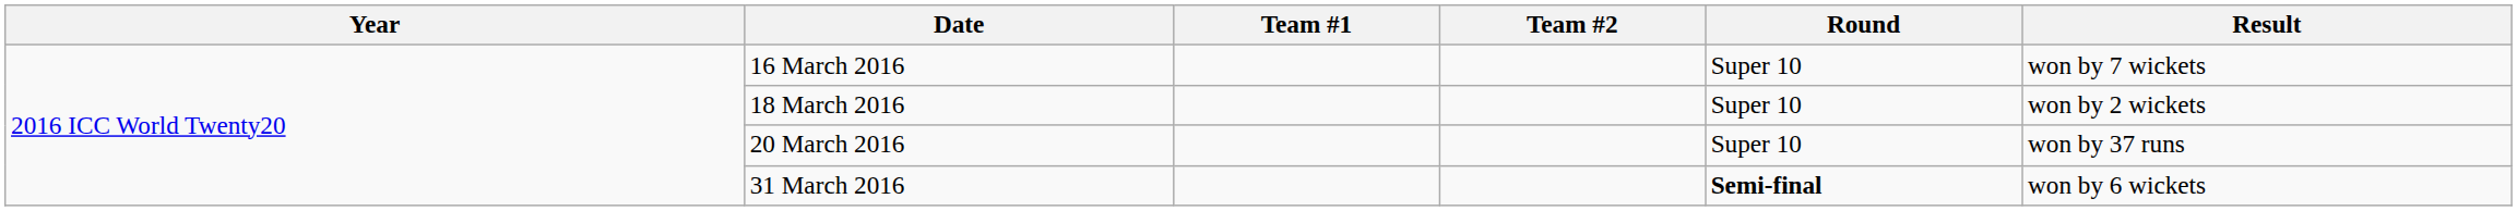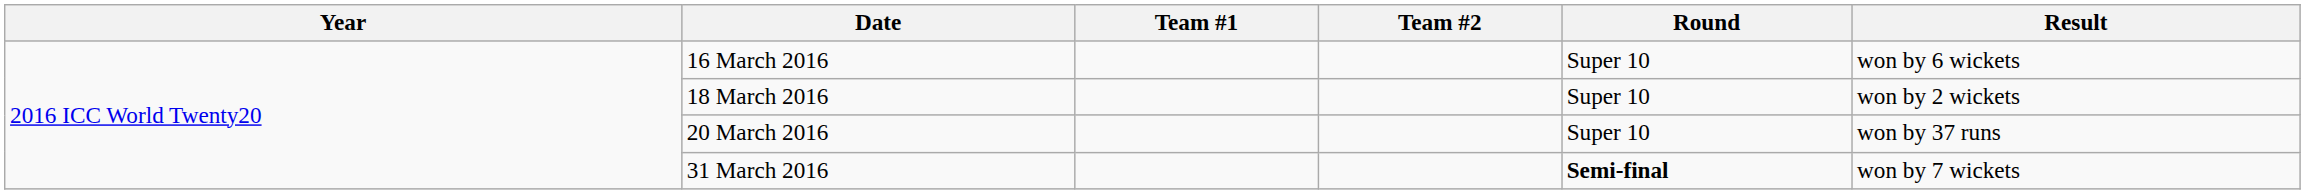16 March 2016 | Result: won by 7 wickets -> won by 6 wickets
31 March 2016 | Result: won by 6 wickets -> won by 7 wickets
